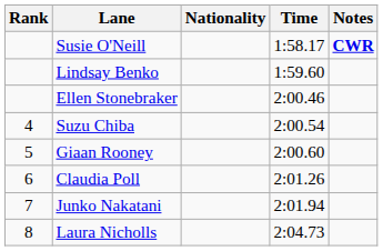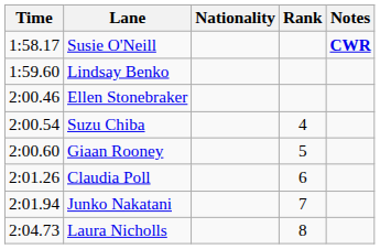columns swapped: Rank <-> Time
